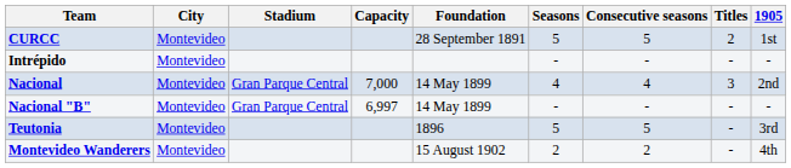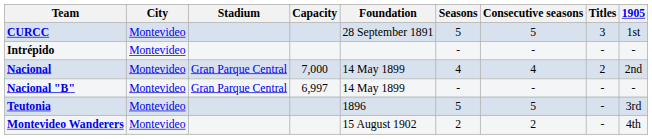CURCC | Titles: 2 -> 3
Nacional | Titles: 3 -> 2
